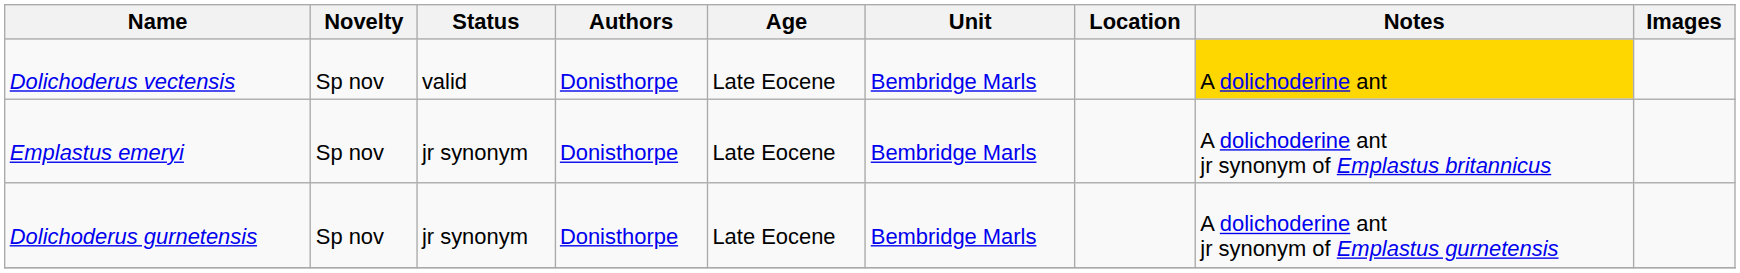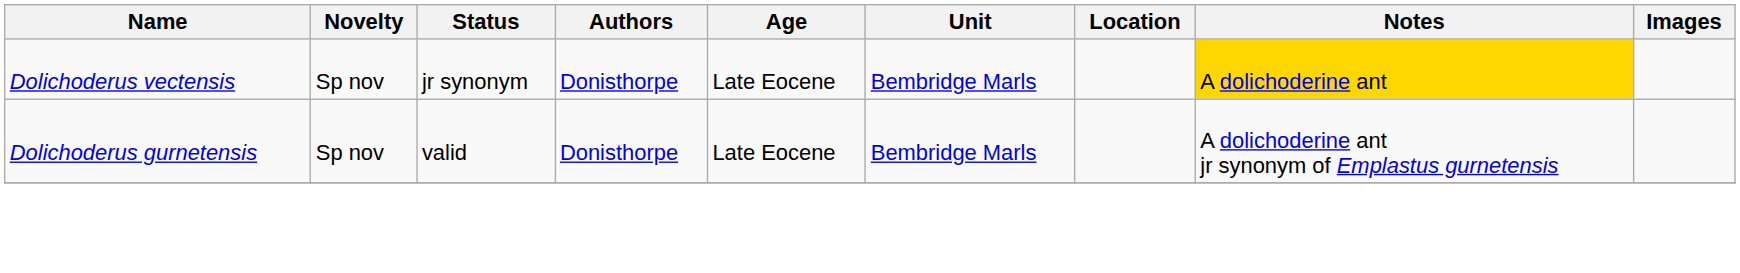Dolichoderus vectensis | Status: valid -> jr synonym
- row: Emplastus emeryi | Sp nov | jr synonym | Donisthorpe | Late Eocene | Bembridge Marls | A dolichoderine ant jr synonym of Emplastus britannicus
Dolichoderus gurnetensis | Status: jr synonym -> valid
